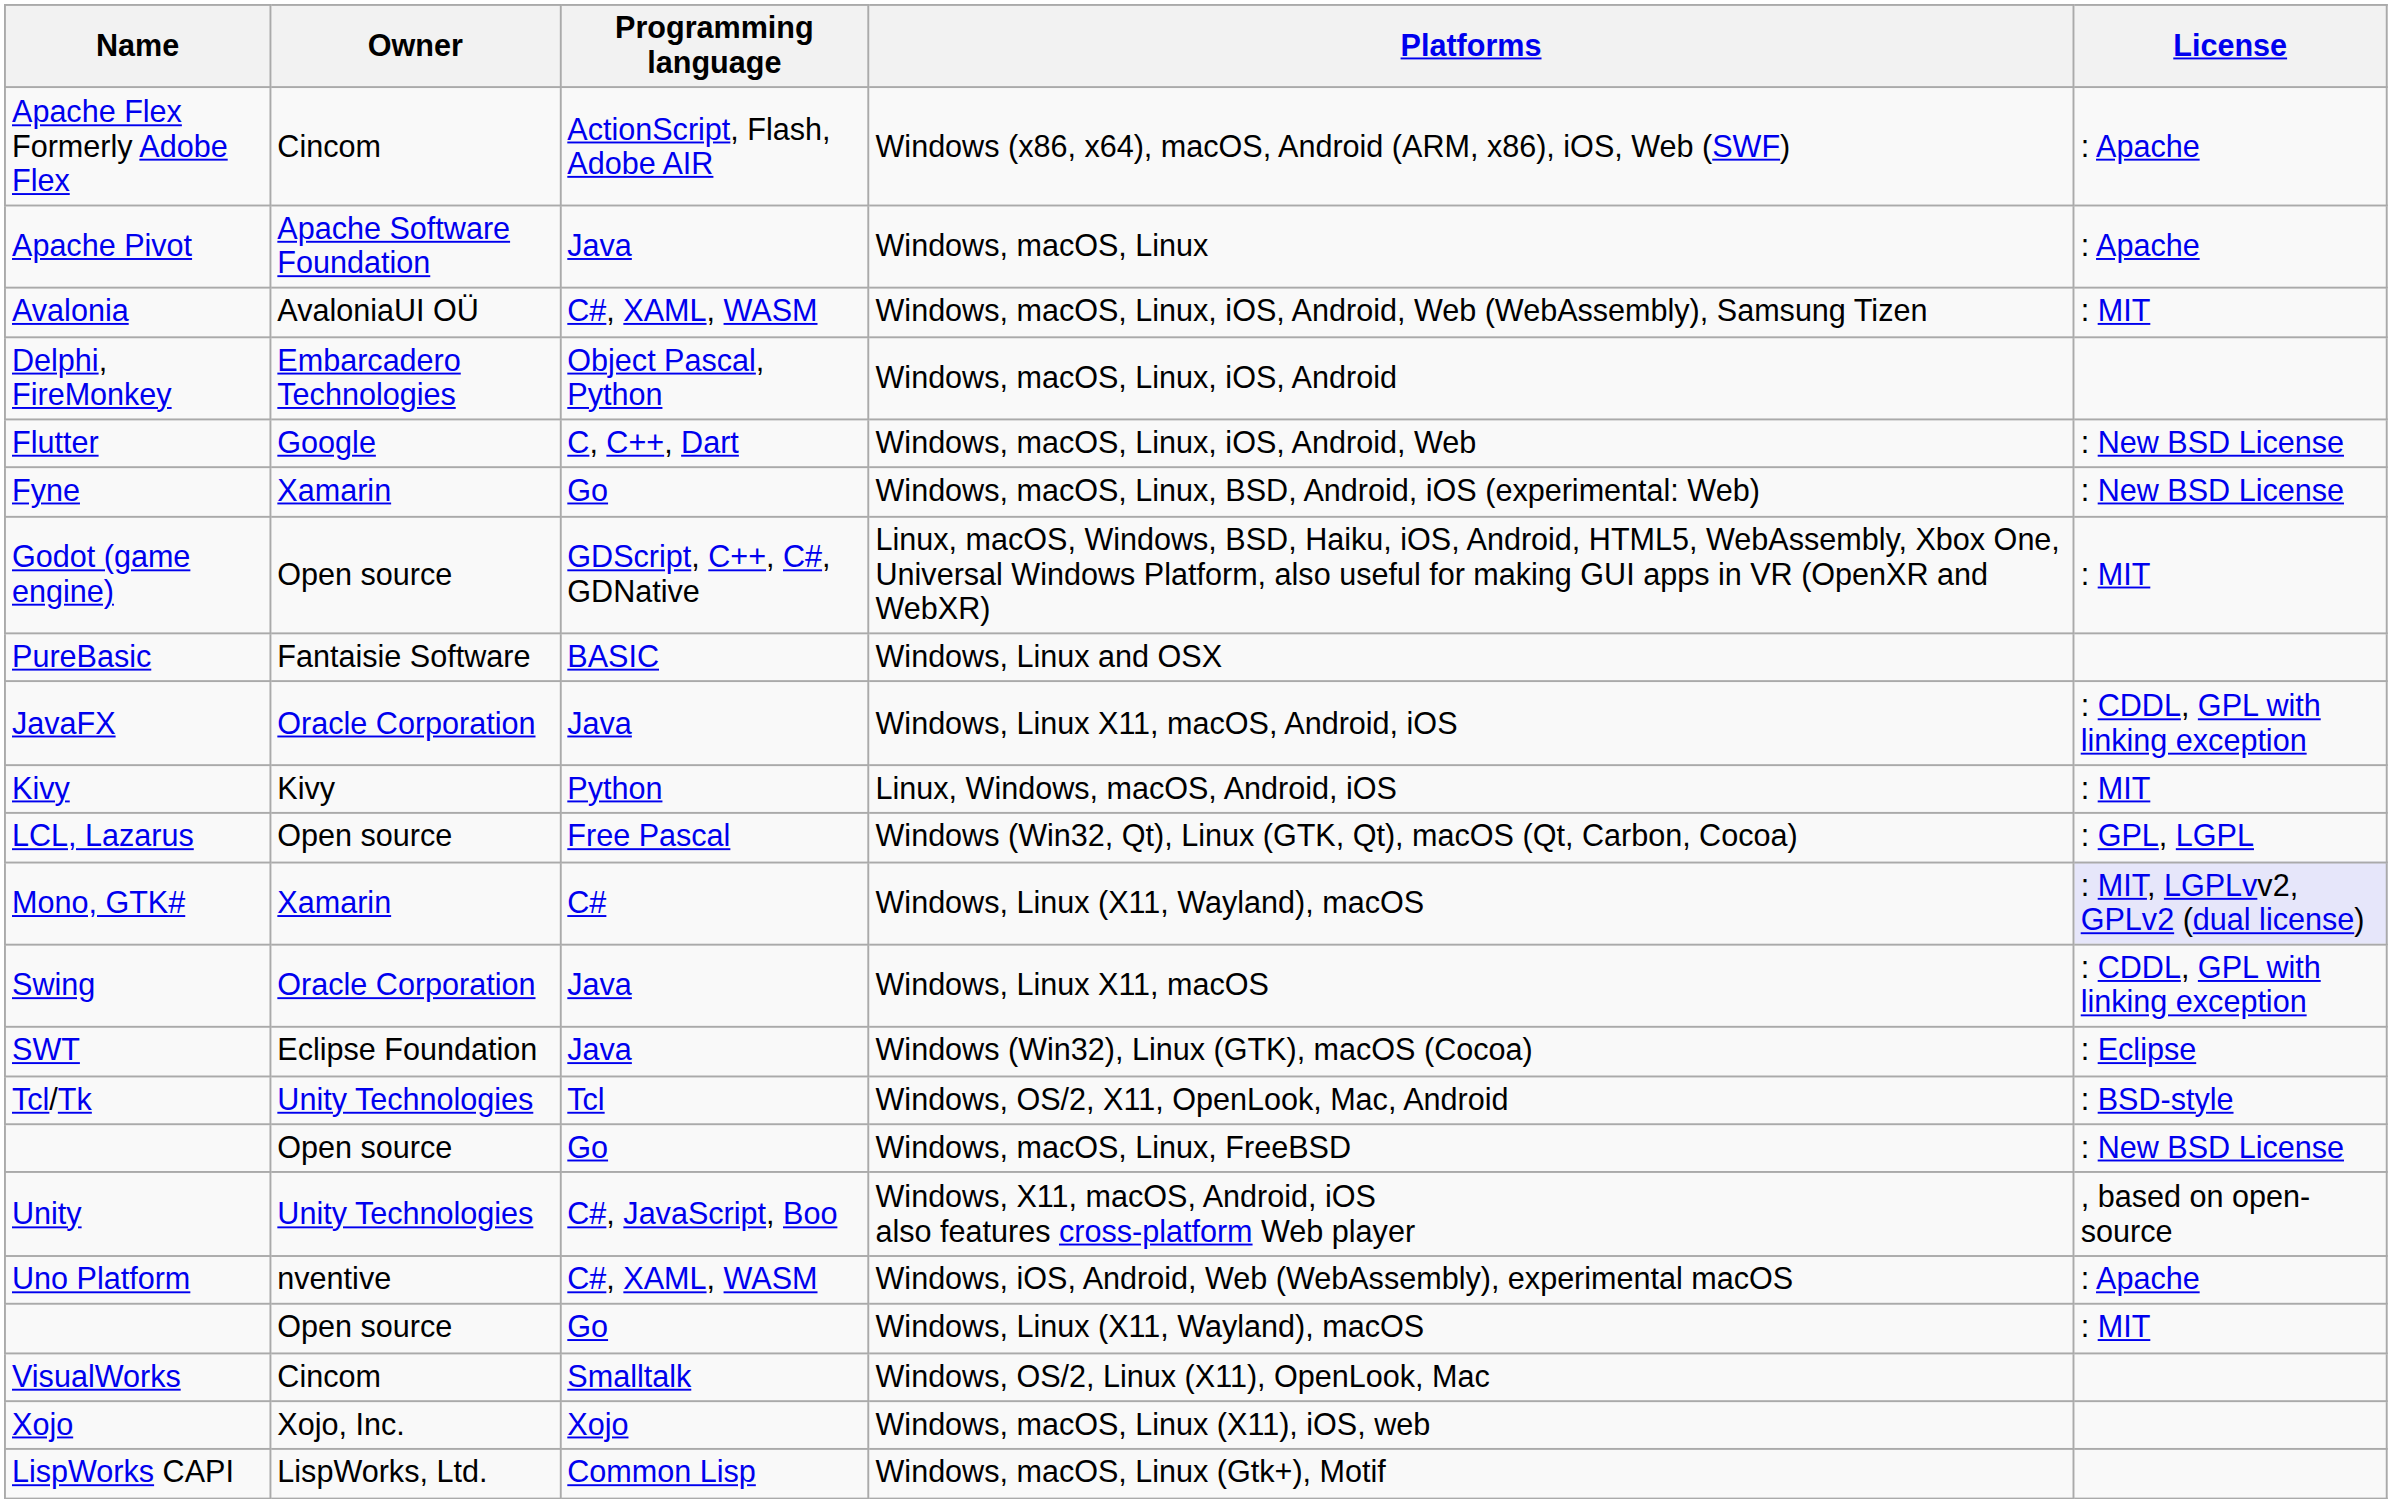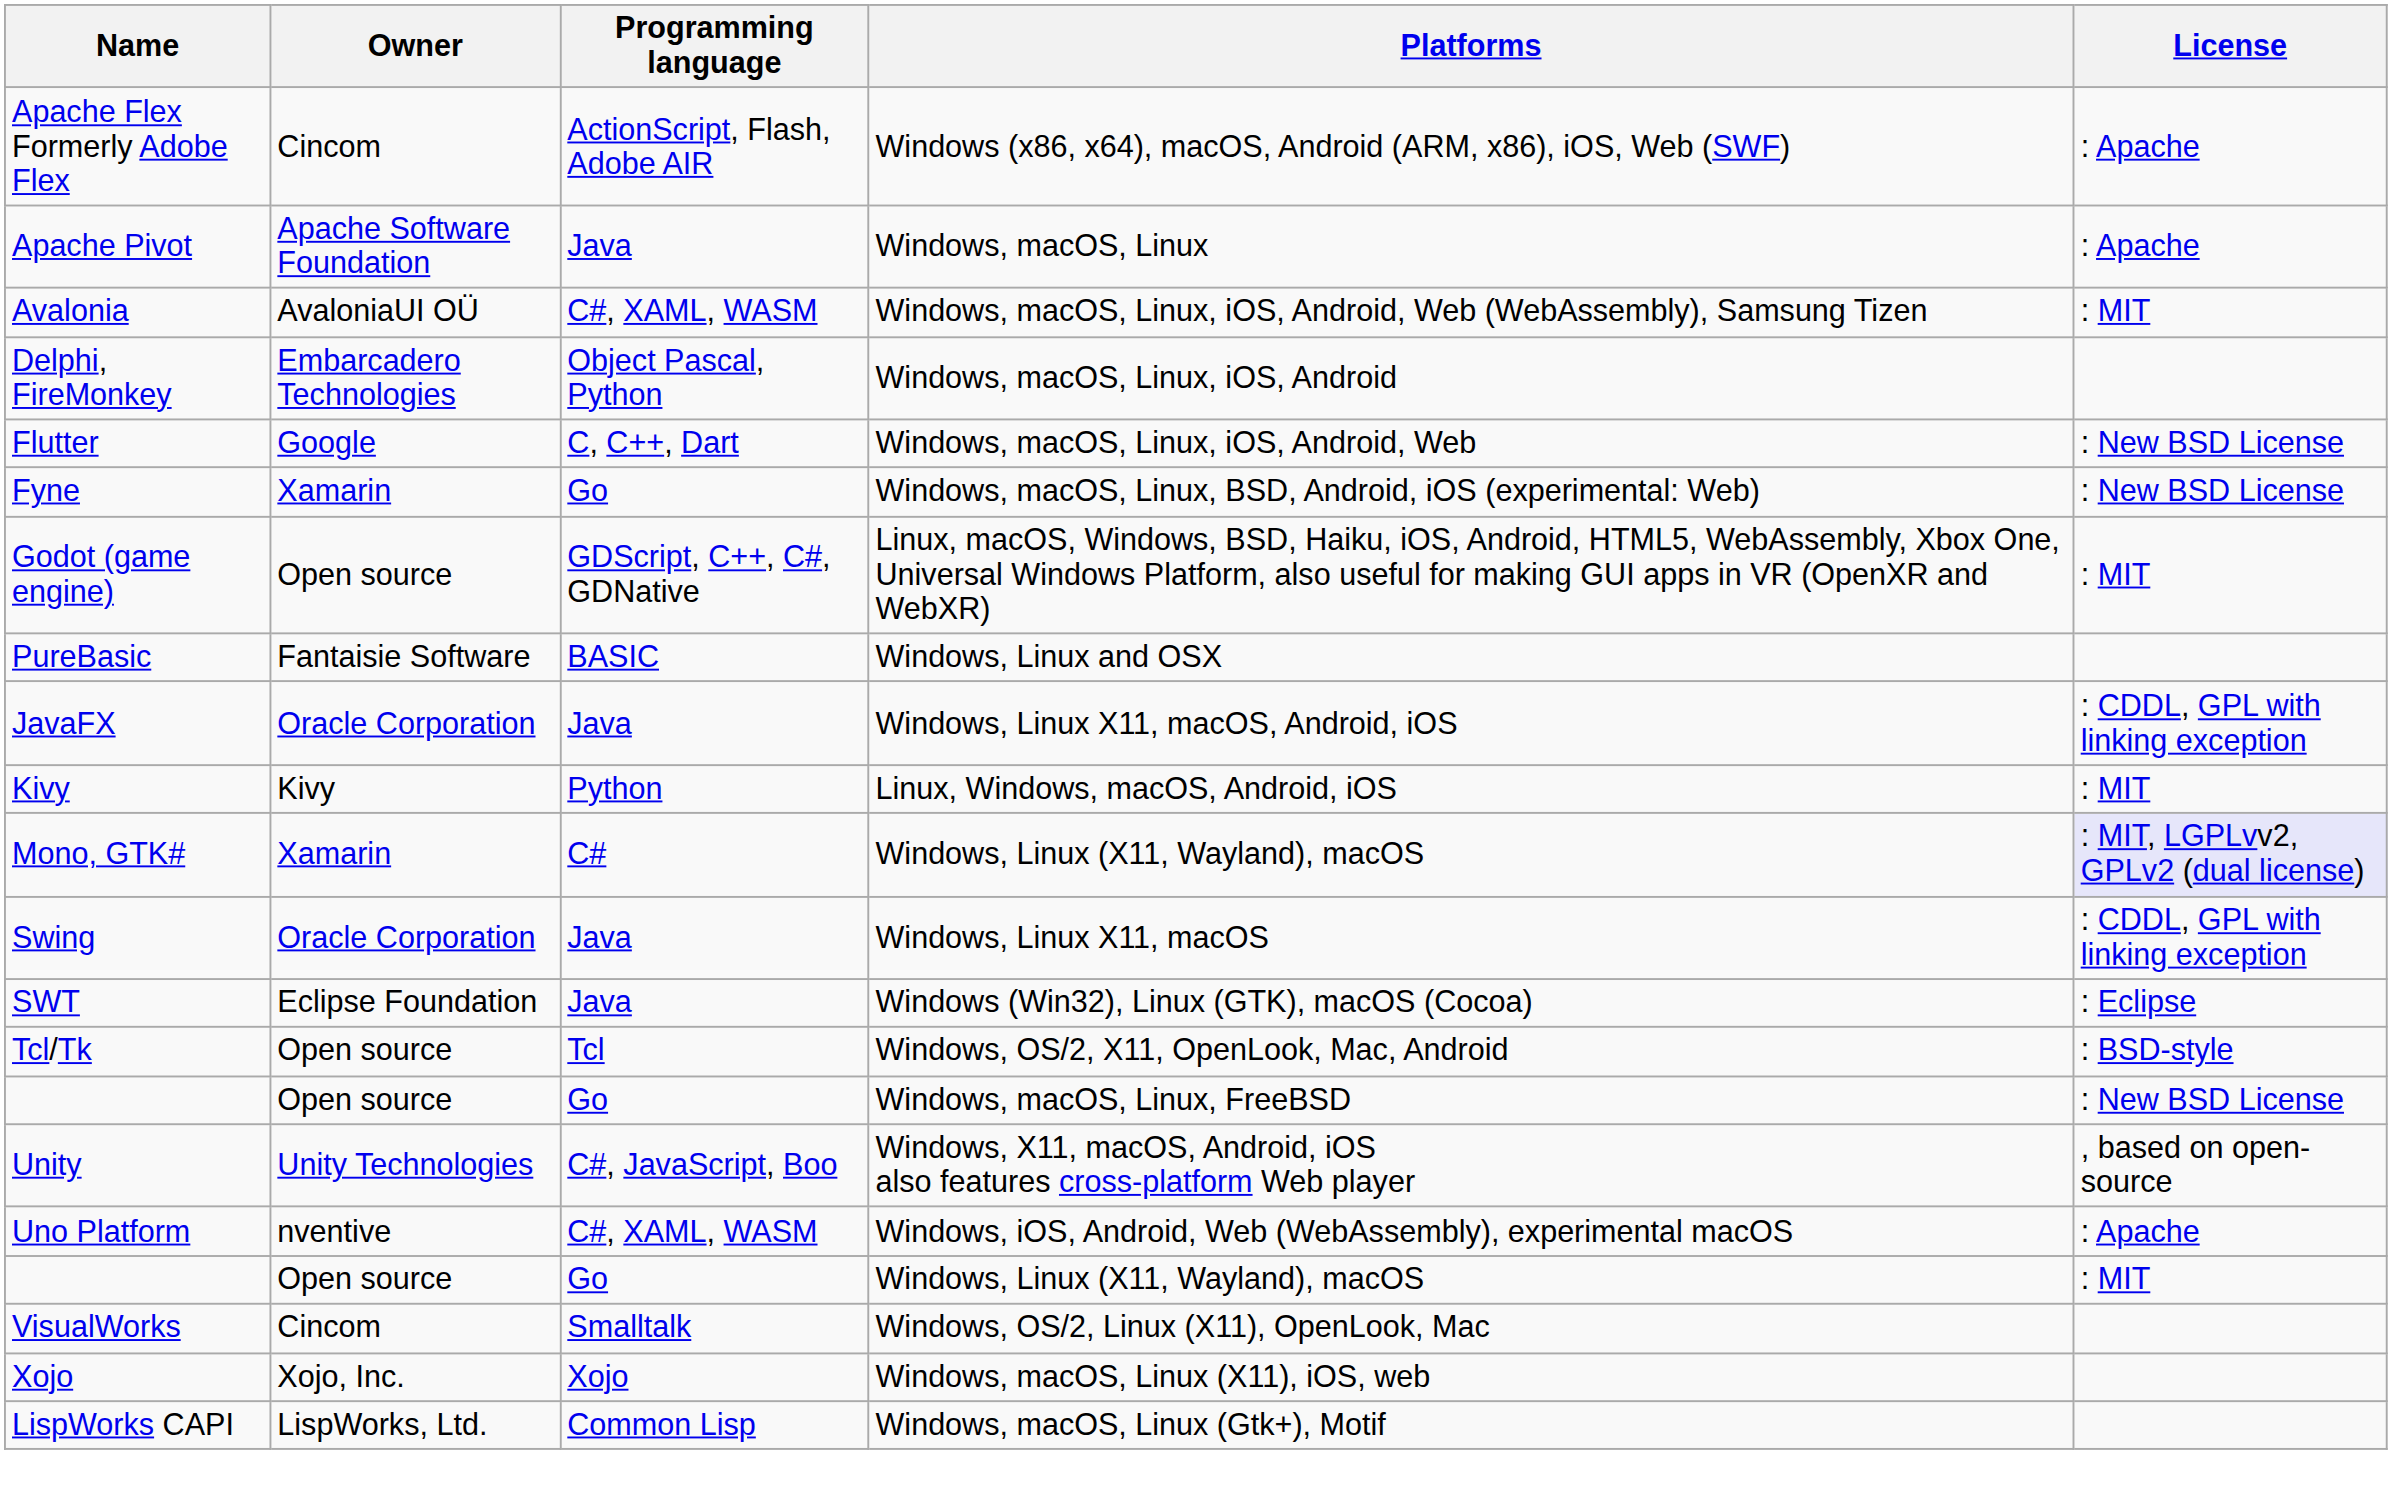- row: LCL, Lazarus | Open source | Free Pascal | Windows (Win32, Qt), Linux (GTK, Qt), macOS (Qt, Carbon, Cocoa) | : GPL, LGPL
Tcl/Tk | Owner: Unity Technologies -> Open source
